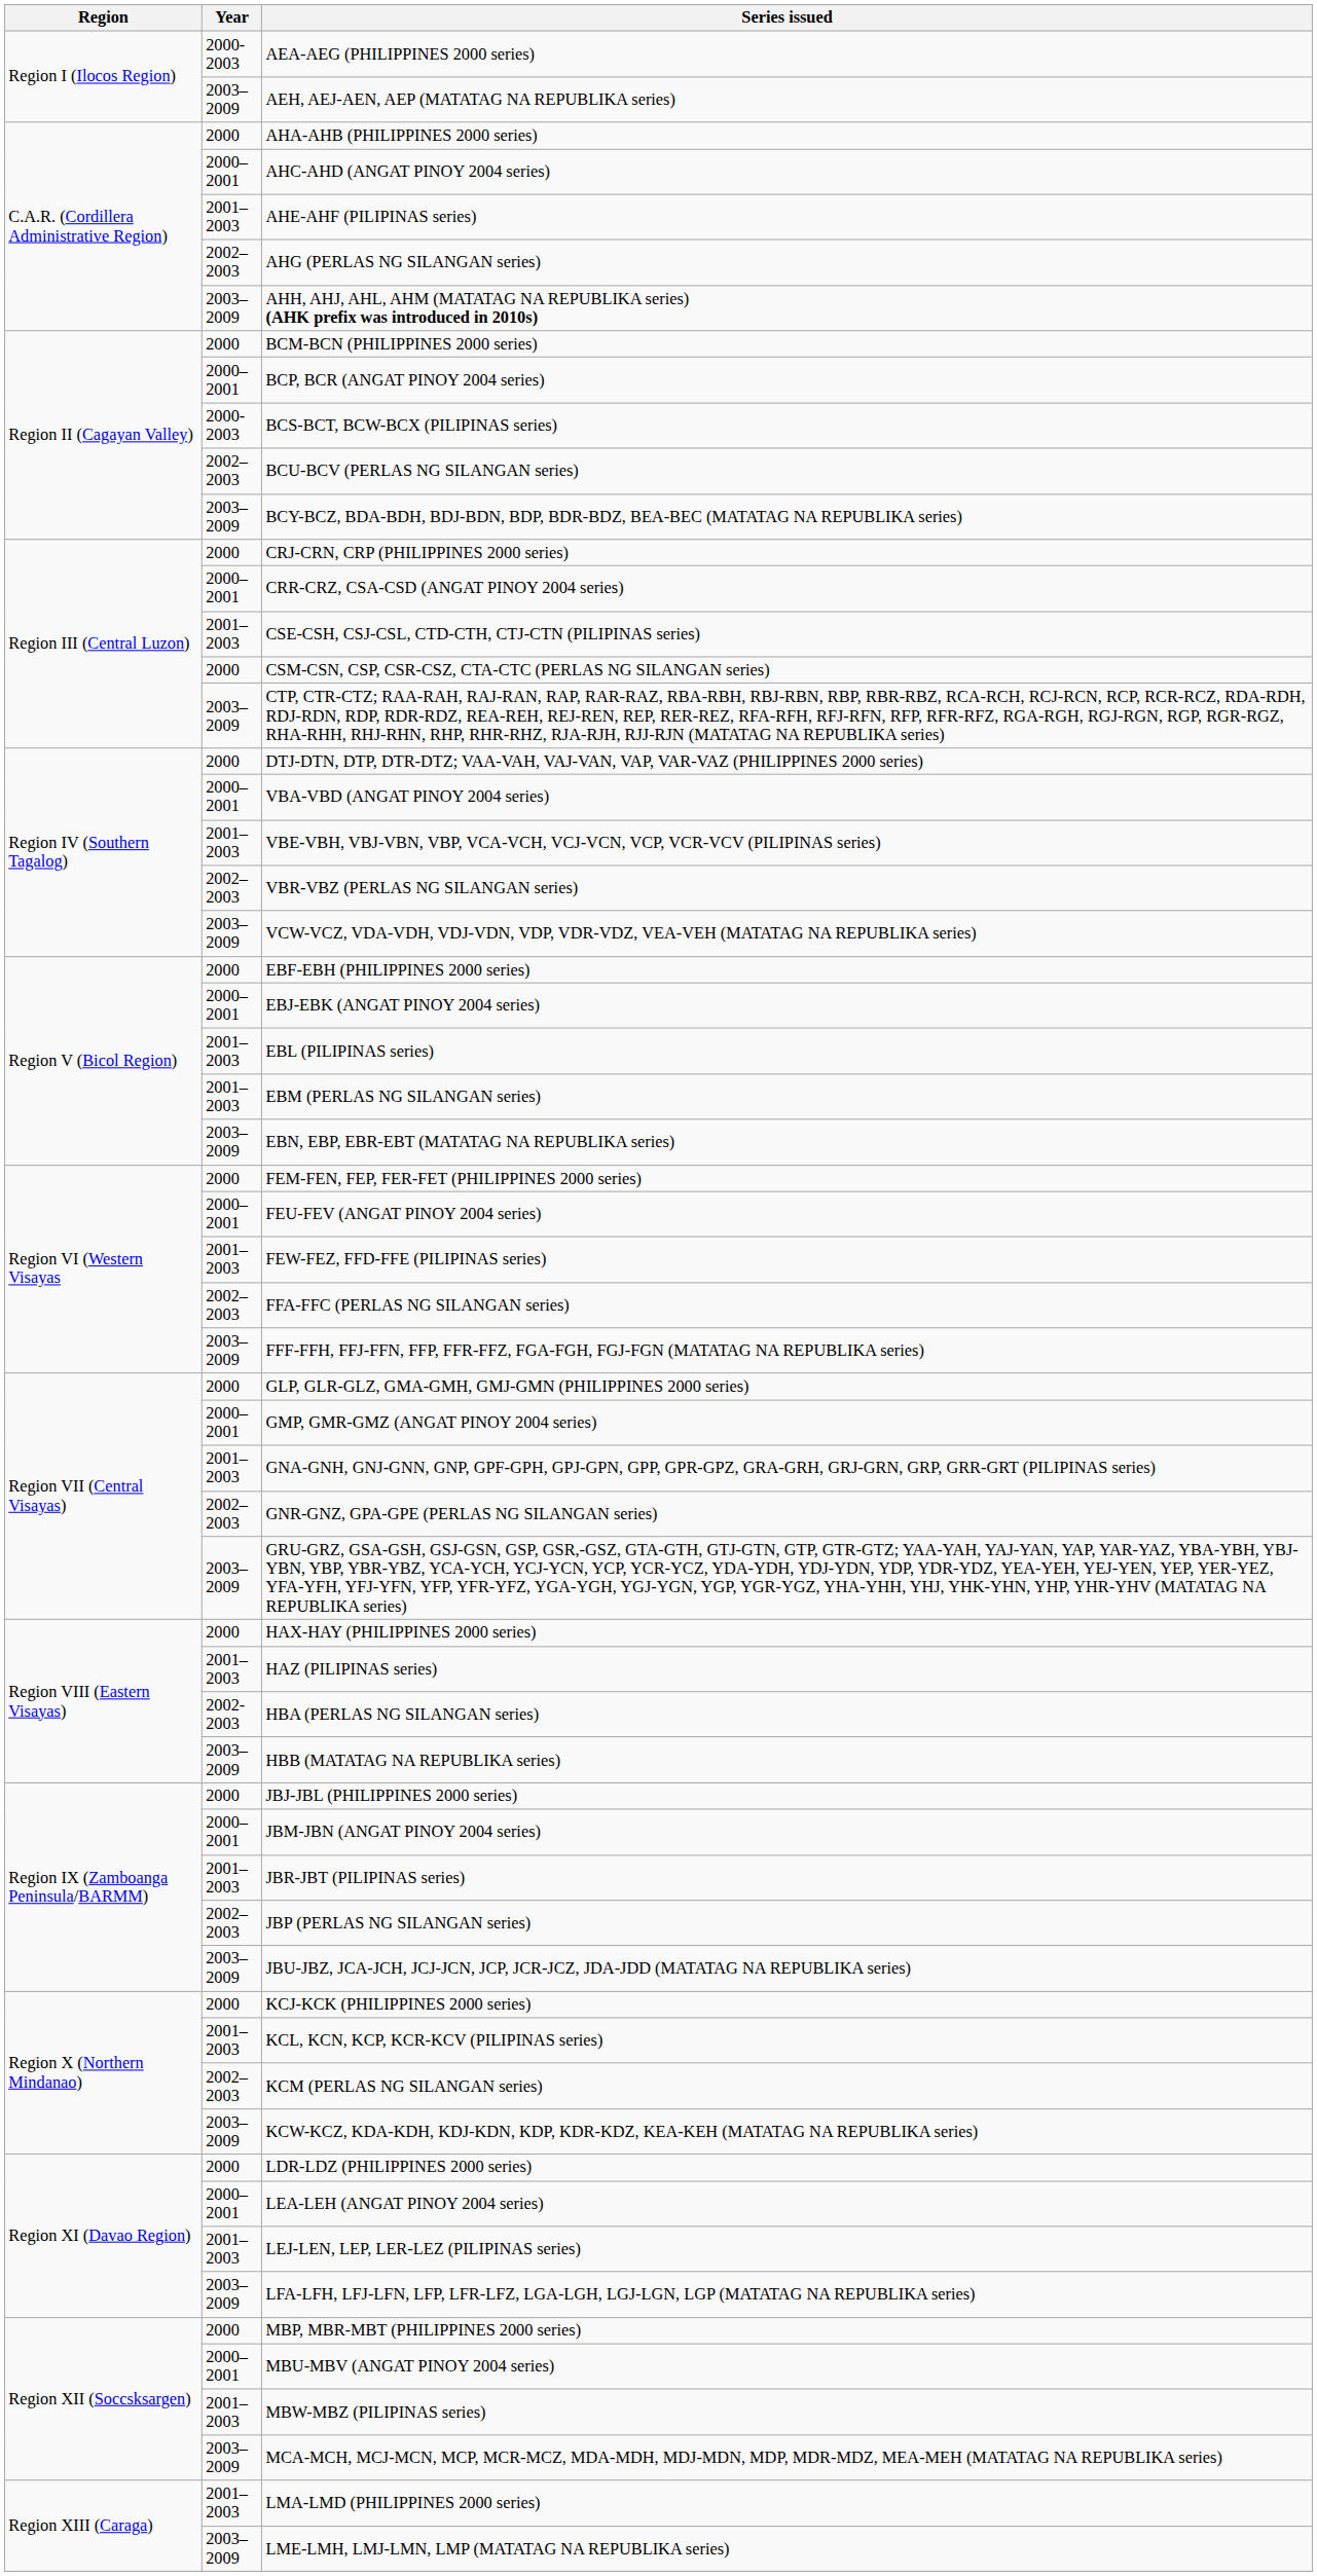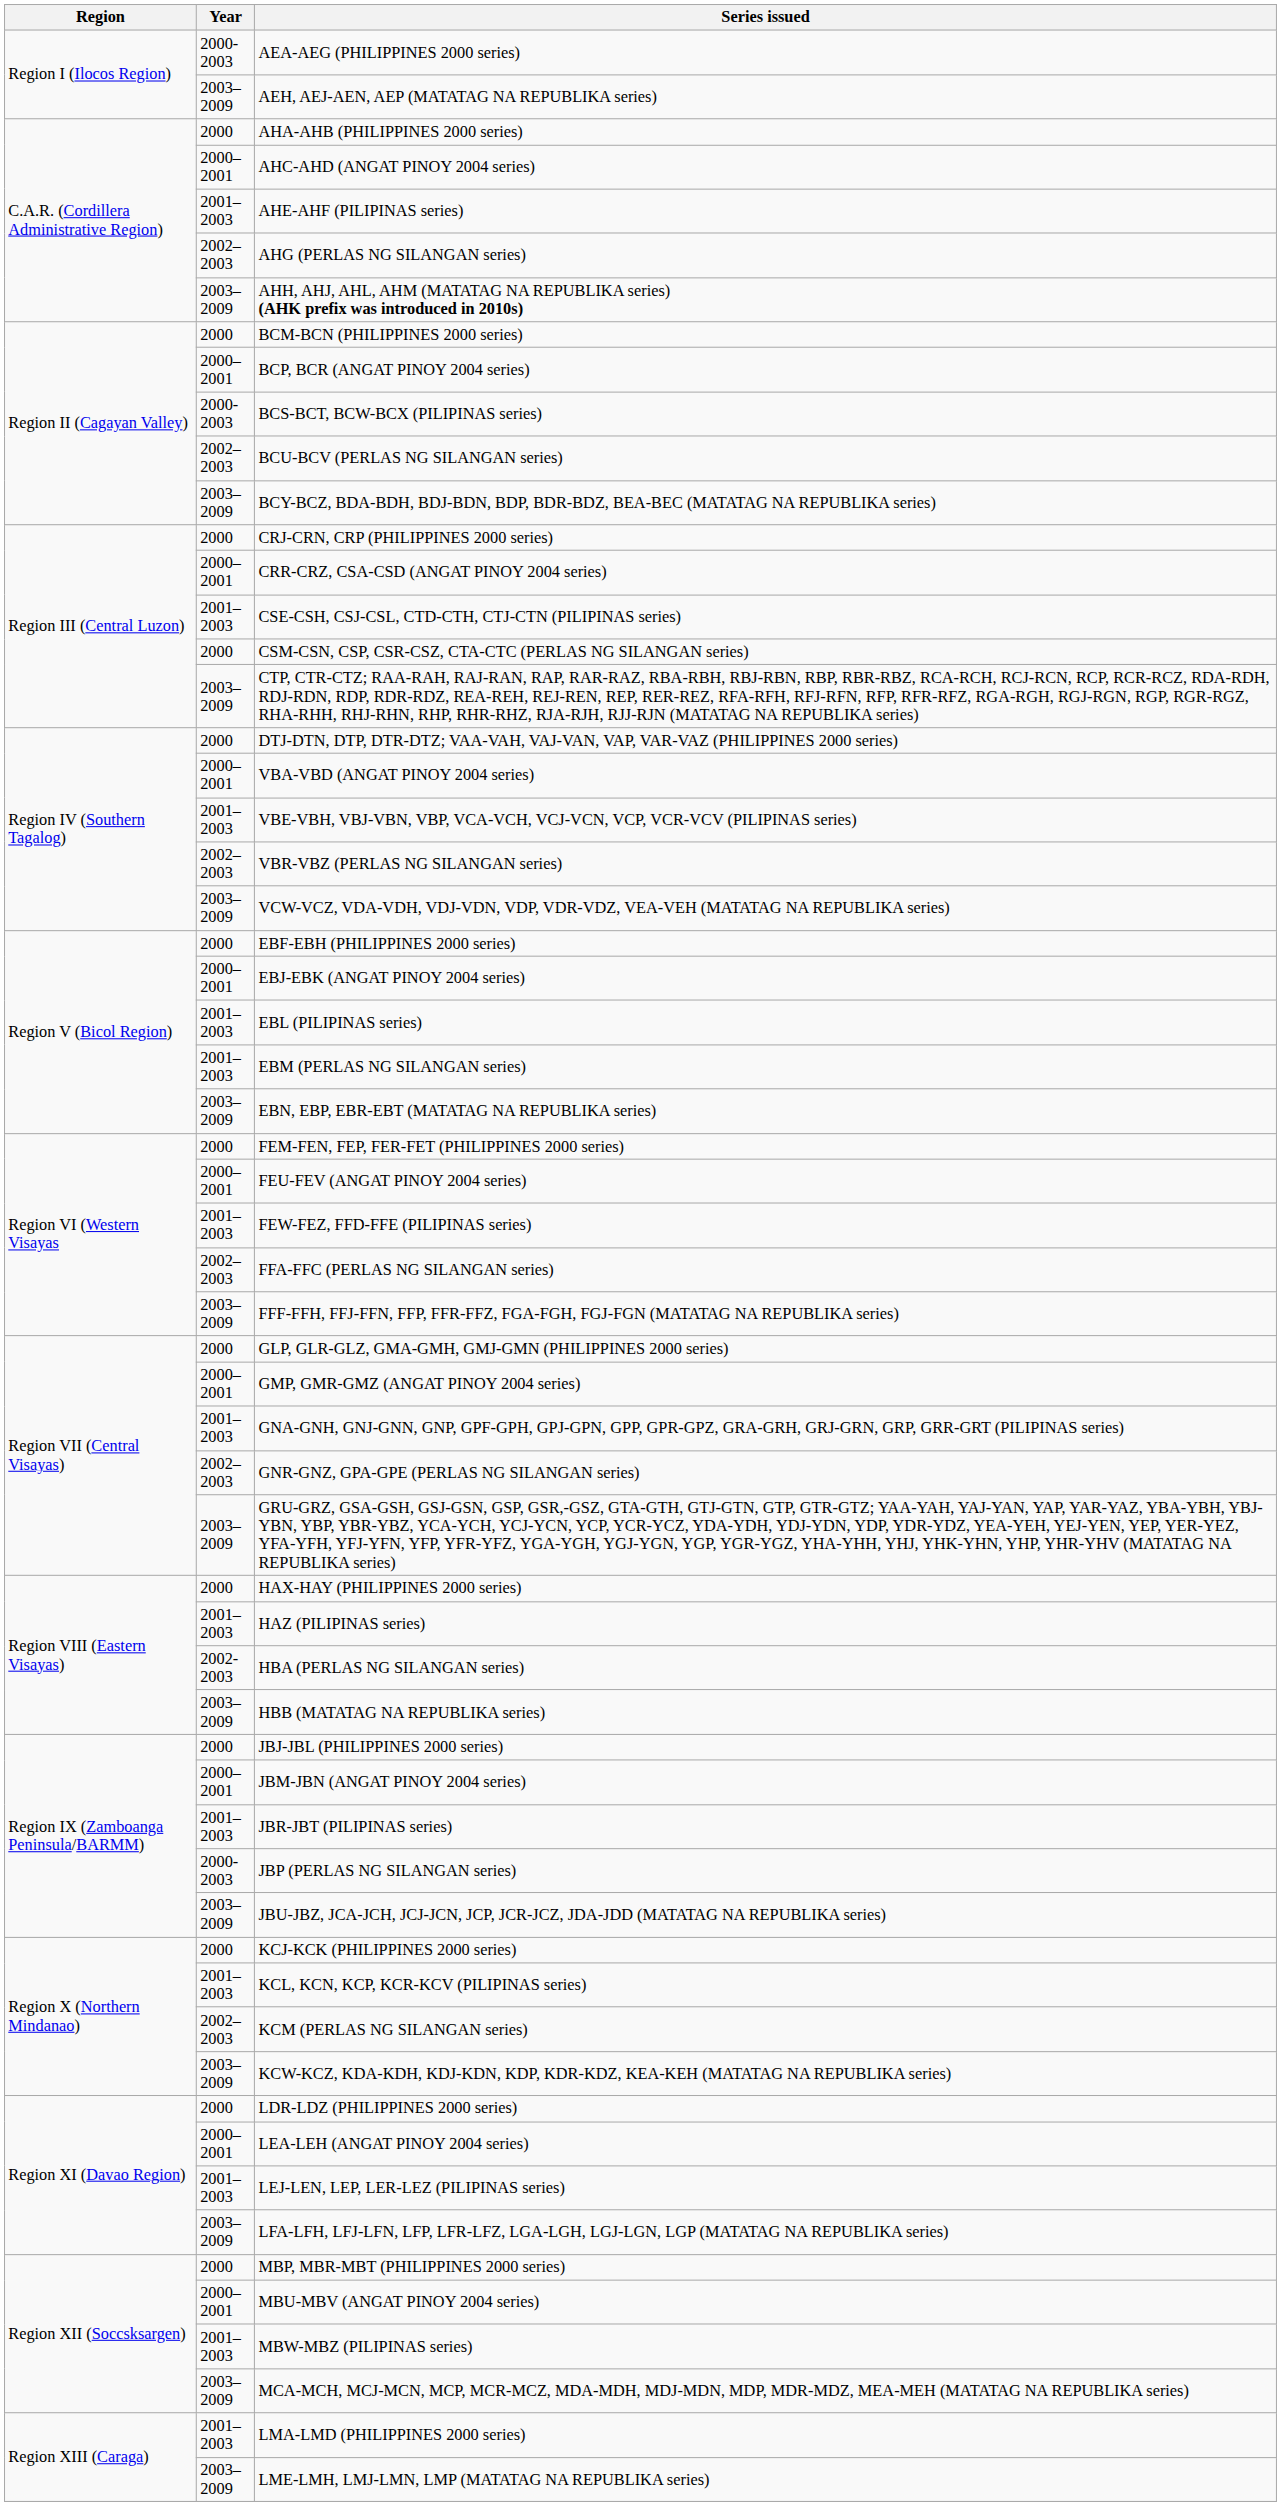JBP (PERLAS NG SILANGAN series) | Year: 2002–2003 -> 2000-2003
